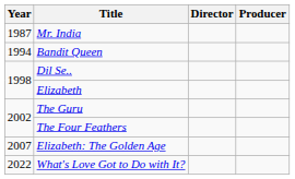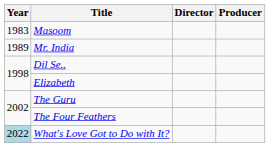+ row: 1983 | Masoom
Mr. India | Year: 1987 -> 1989
- row: 1994 | Bandit Queen
- row: 2007 | Elizabeth: The Golden Age
What's Love Got to Do with It? | Year: no background -> lightblue background
